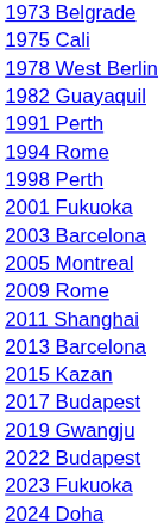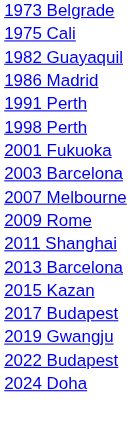- row: 1978 West Berlin
+ row: 1986 Madrid
- row: 1994 Rome
- row: 2005 Montreal
+ row: 2007 Melbourne
- row: 2023 Fukuoka
